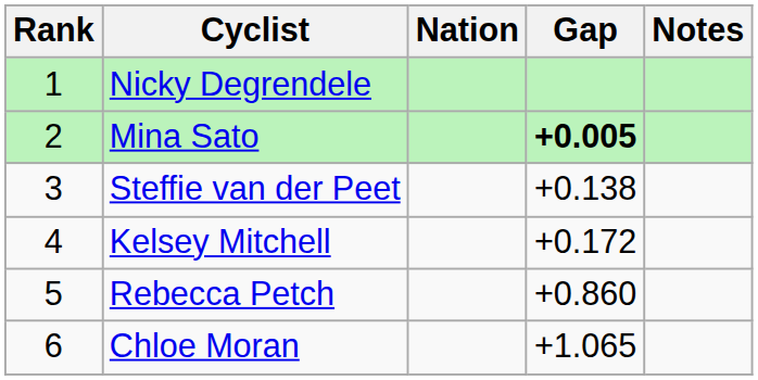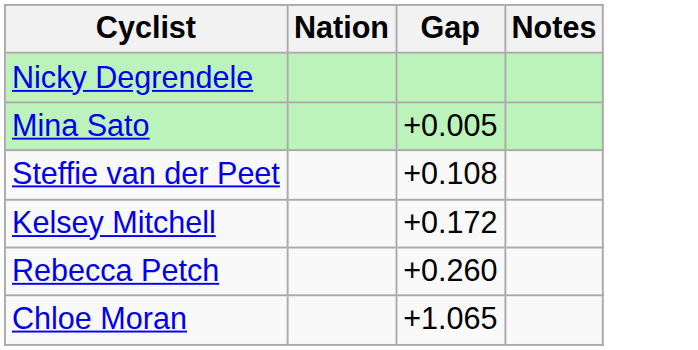- column: Rank | 1 | 2 | 3 | 4 | 5 | 6
Mina Sato | Gap: bold -> normal
Steffie van der Peet | Gap: +0.138 -> +0.108
Rebecca Petch | Gap: +0.860 -> +0.260
